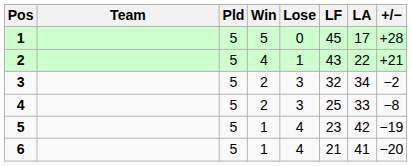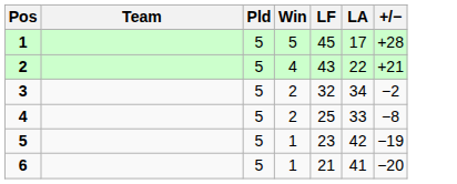- column: Lose | 0 | 1 | 3 | 3 | 4 | 4
